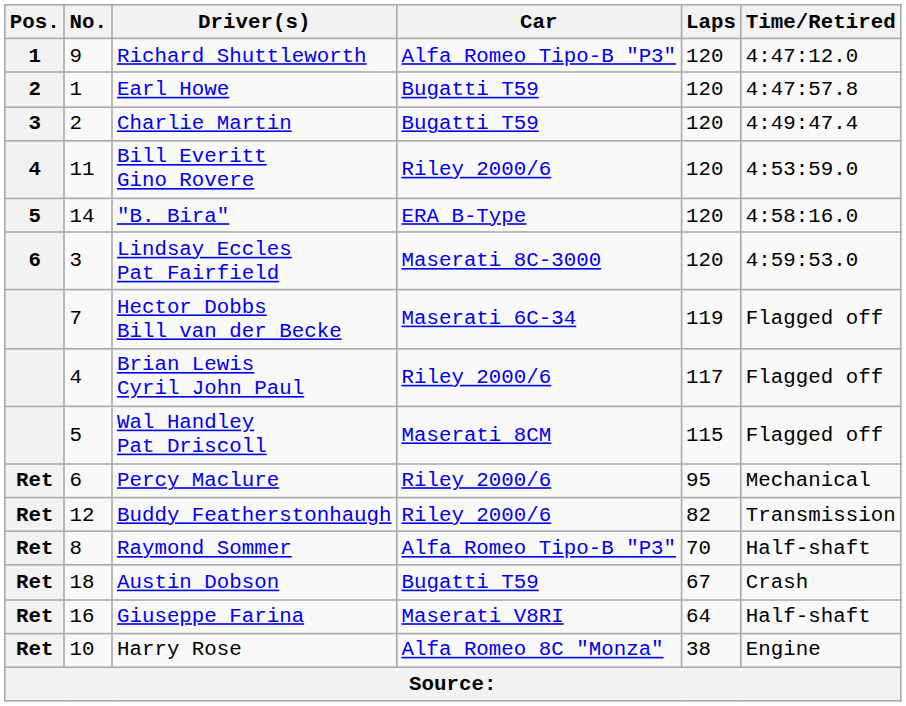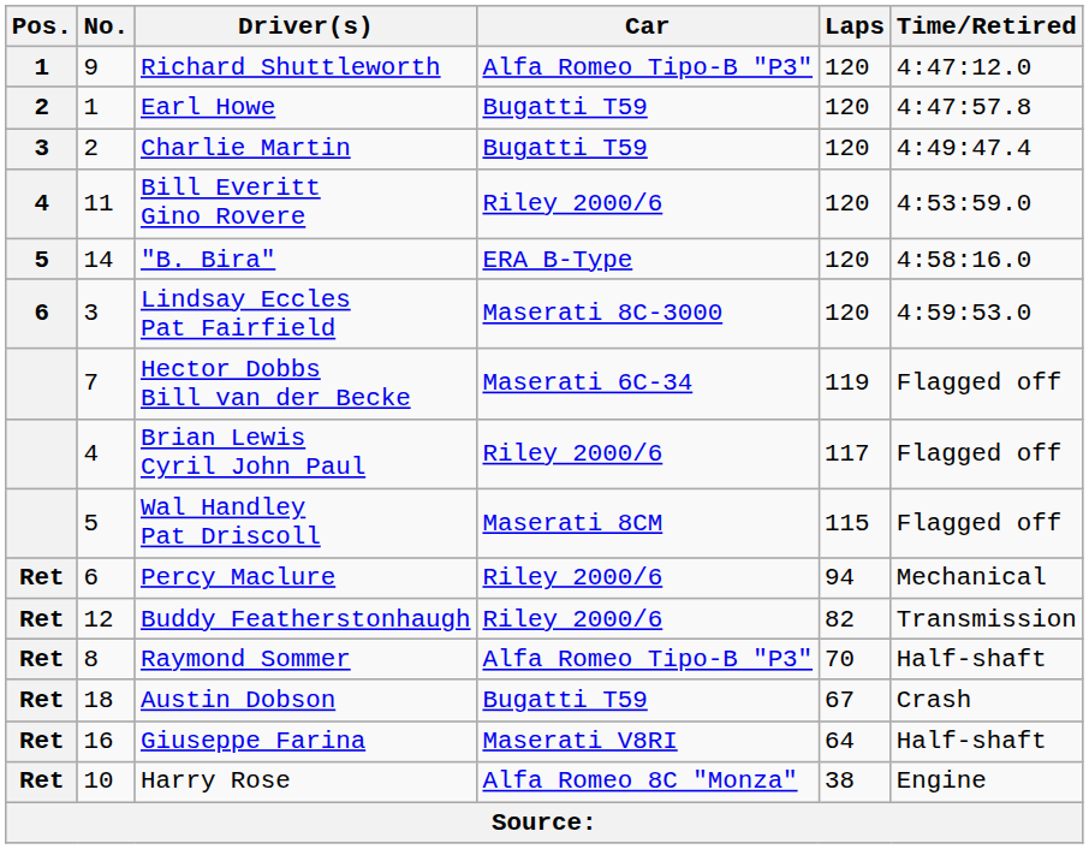Percy Maclure | Laps: 95 -> 94
